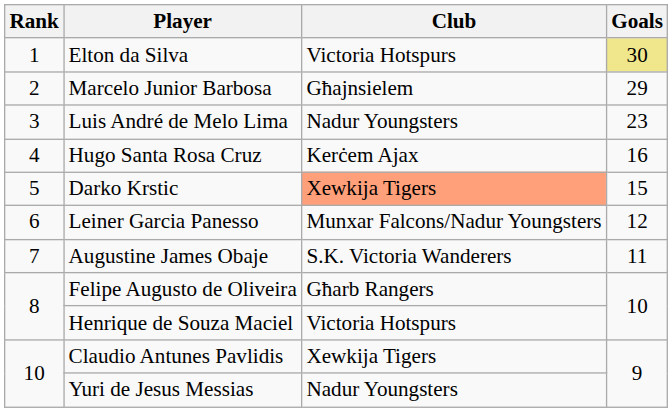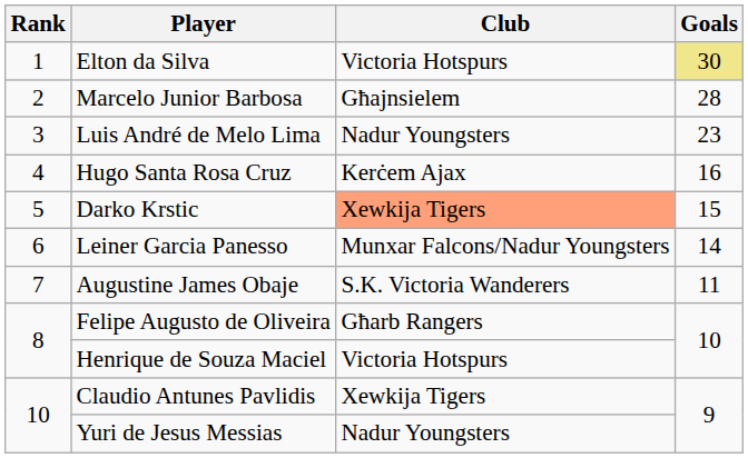Marcelo Junior Barbosa | Goals: 29 -> 28
Leiner Garcia Panesso | Goals: 12 -> 14
